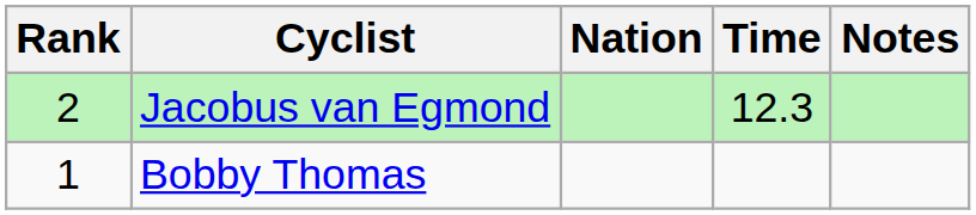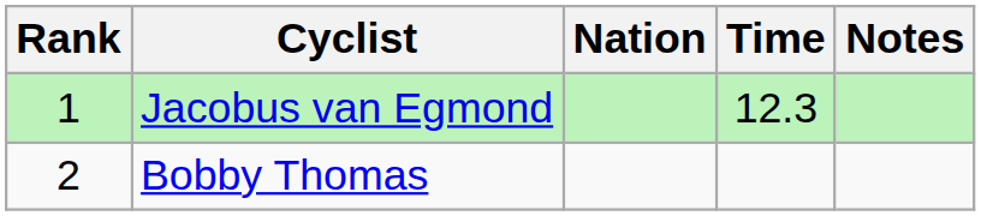Jacobus van Egmond | Rank: 2 -> 1
Bobby Thomas | Rank: 1 -> 2
